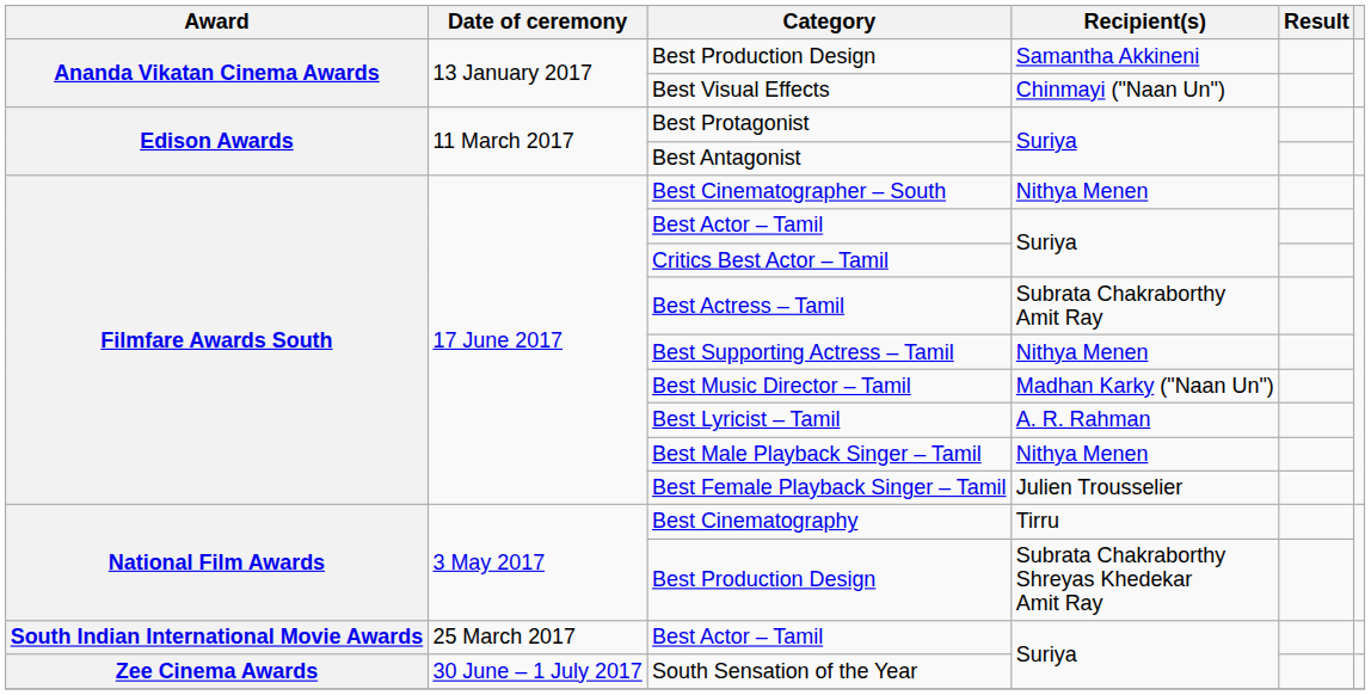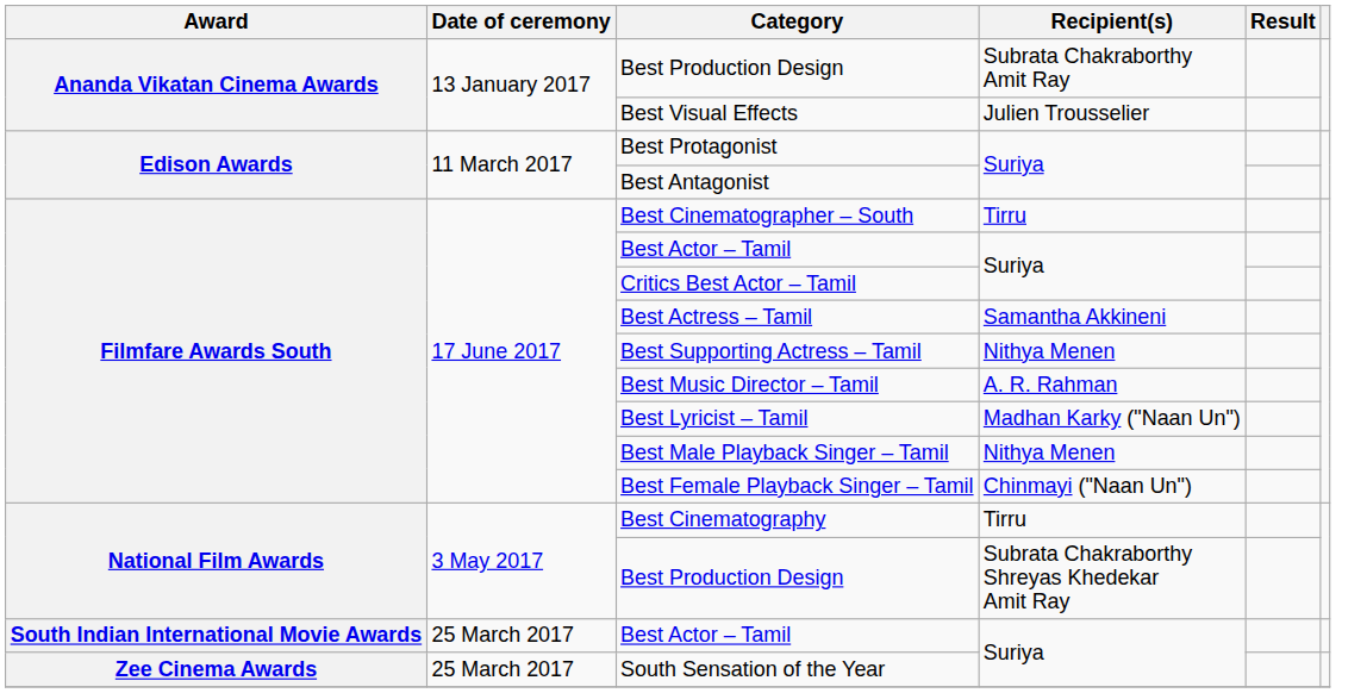Ananda Vikatan Cinema Awards / Best Production Design | Recipient(s): Samantha Akkineni -> Subrata Chakraborthy Amit Ray
Best Visual Effects | Recipient(s): Chinmayi ("Naan Un") -> Julien Trousselier
Best Cinematographer – South | Recipient(s): Nithya Menen -> Tirru
Best Actress – Tamil | Recipient(s): Subrata Chakraborthy Amit Ray -> Samantha Akkineni
Best Music Director – Tamil | Recipient(s): Madhan Karky ("Naan Un") -> A. R. Rahman
Best Lyricist – Tamil | Recipient(s): A. R. Rahman -> Madhan Karky ("Naan Un")
Best Female Playback Singer – Tamil | Recipient(s): Julien Trousselier -> Chinmayi ("Naan Un")
South Sensation of the Year | Date of ceremony: 30 June – 1 July 2017 -> 25 March 2017
